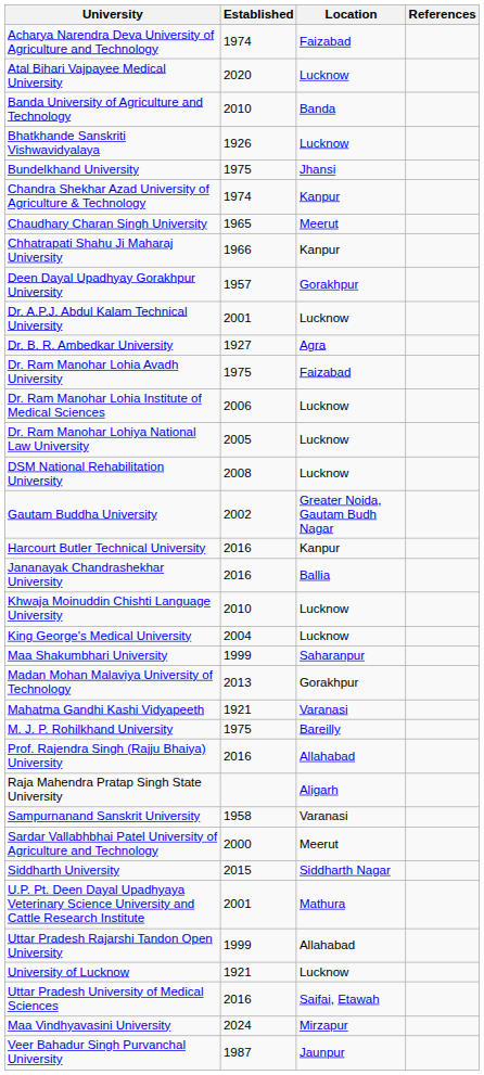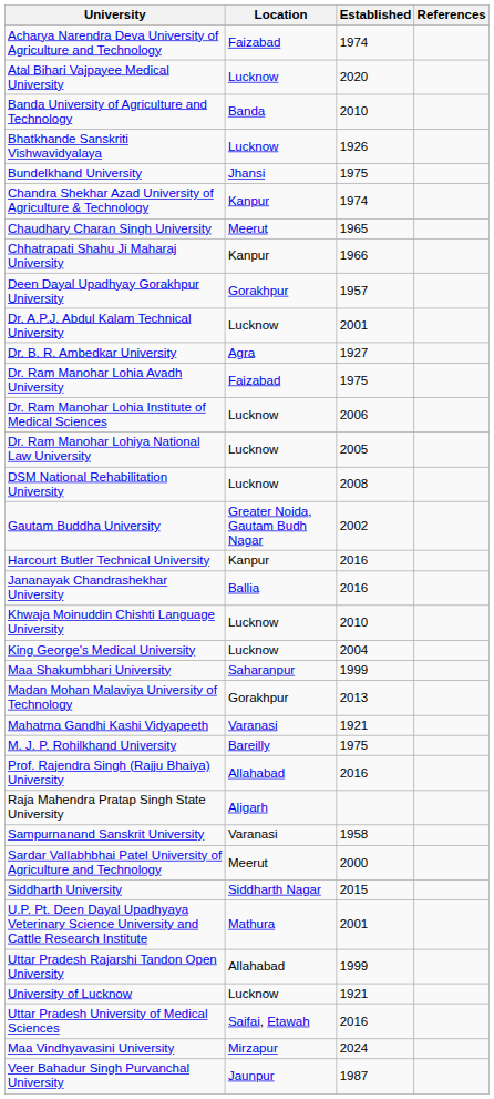columns swapped: Location <-> Established
